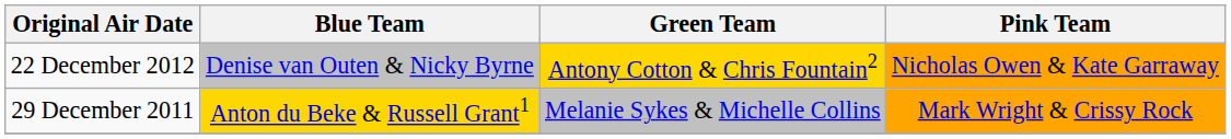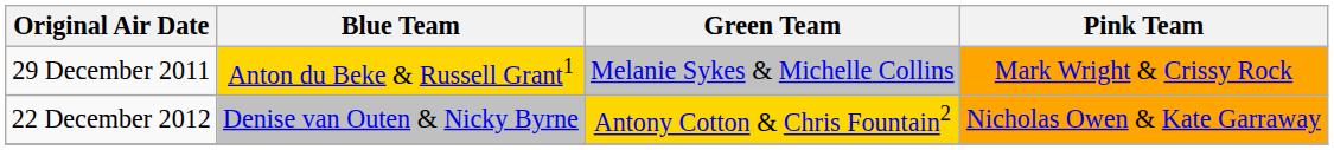rows swapped: 29 December 2011 <-> 22 December 2012
